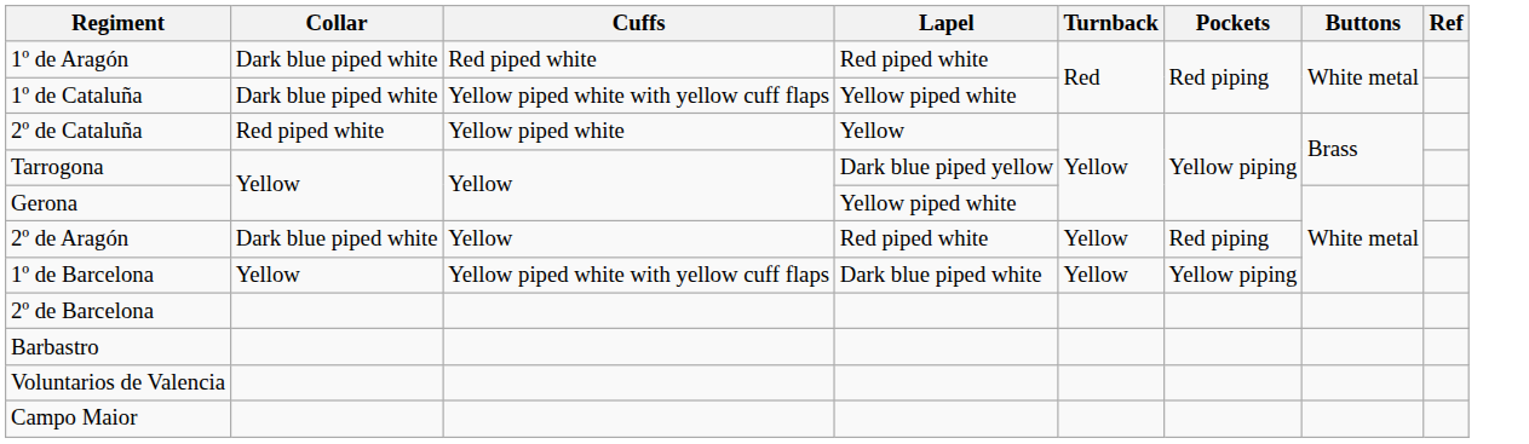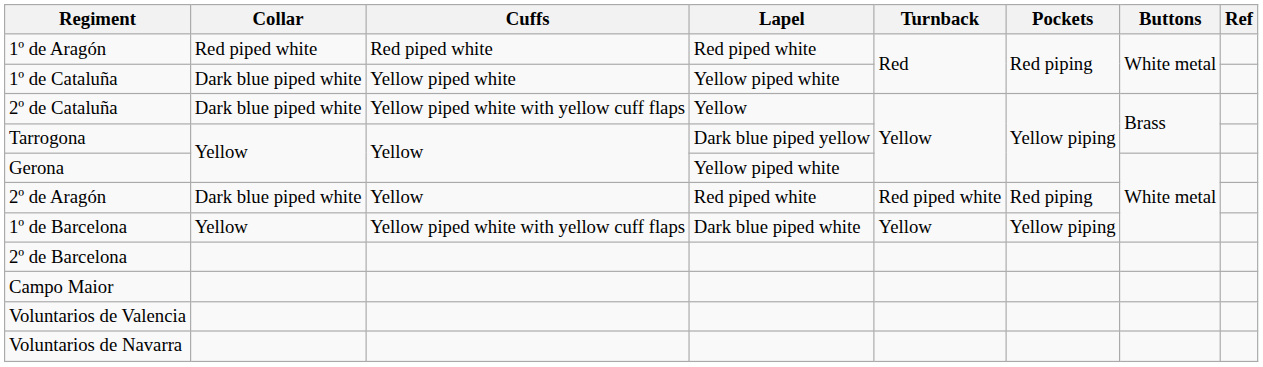1º de Aragón | Collar: Dark blue piped white -> Red piped white
1º de Cataluña | Cuffs: Yellow piped white with yellow cuff flaps -> Yellow piped white
2º de Cataluña | Collar: Red piped white -> Dark blue piped white
2º de Cataluña | Cuffs: Yellow piped white -> Yellow piped white with yellow cuff flaps
2º de Aragón | Turnback: Yellow -> Red piped white
- row: Barbastro
rows swapped: Voluntarios de Valencia <-> Campo Maior
+ row: Voluntarios de Navarra
